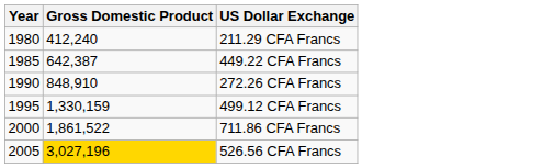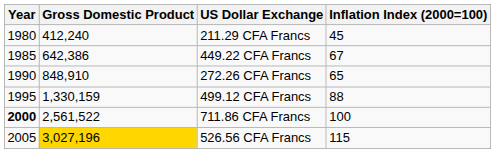+ column: Inflation Index (2000=100) | 45 | 67 | 65 | 88 | 100 | 115
449.22 CFA Francs | Gross Domestic Product: 642,387 -> 642,386
711.86 CFA Francs | Year: normal -> bold
711.86 CFA Francs | Gross Domestic Product: 1,861,522 -> 2,561,522
